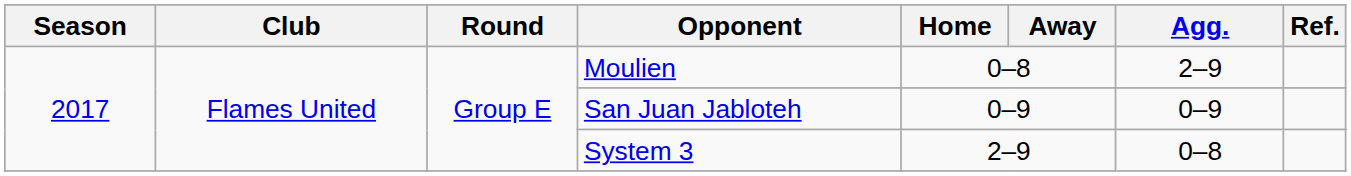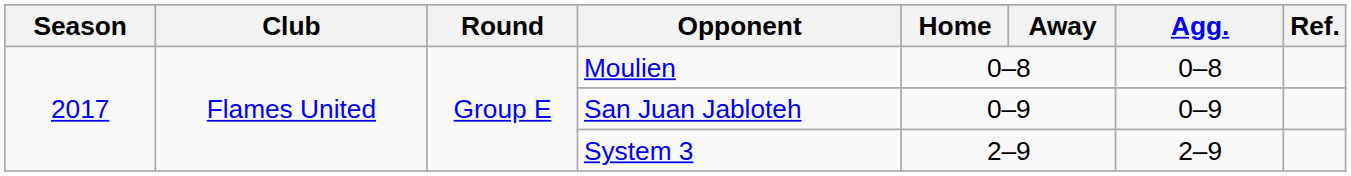Moulien | Agg.: 2–9 -> 0–8
System 3 | Agg.: 0–8 -> 2–9
